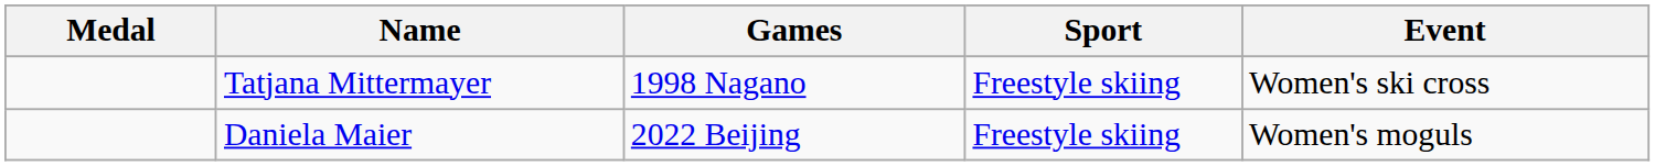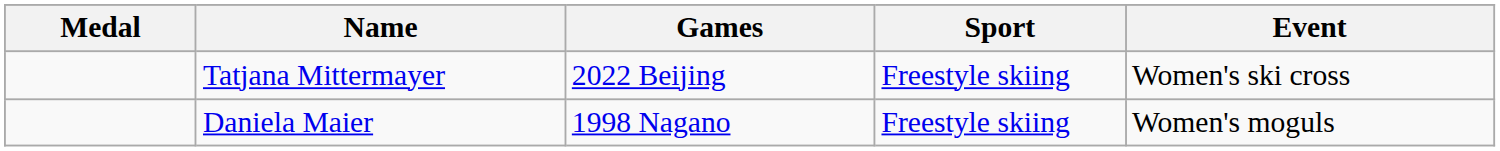Tatjana Mittermayer | Games: 1998 Nagano -> 2022 Beijing
Daniela Maier | Games: 2022 Beijing -> 1998 Nagano
